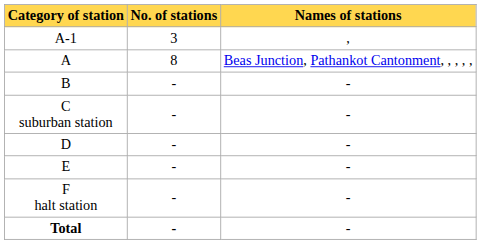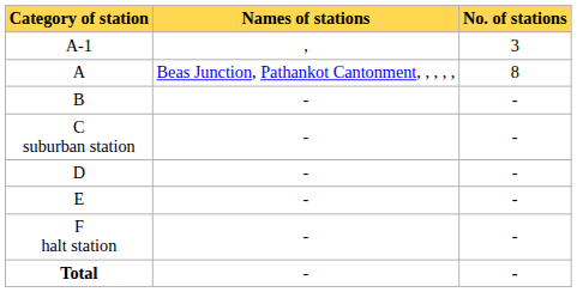columns swapped: No. of stations <-> Names of stations
